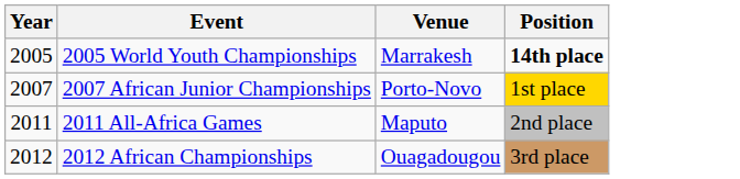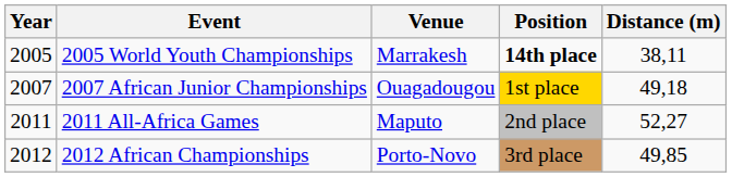+ column: Distance (m) | 38,11 | 49,18 | 52,27 | 49,85
2007 African Junior Championships | Venue: Porto-Novo -> Ouagadougou
2012 African Championships | Venue: Ouagadougou -> Porto-Novo
